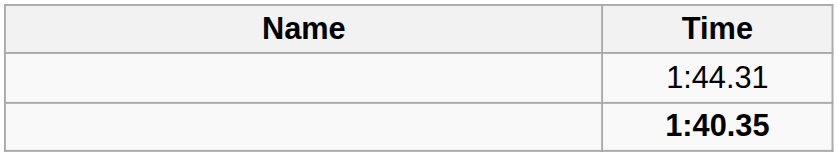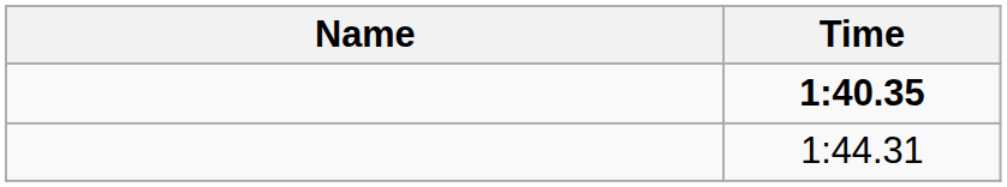rows swapped: 1:40.35 <-> 1:44.31
